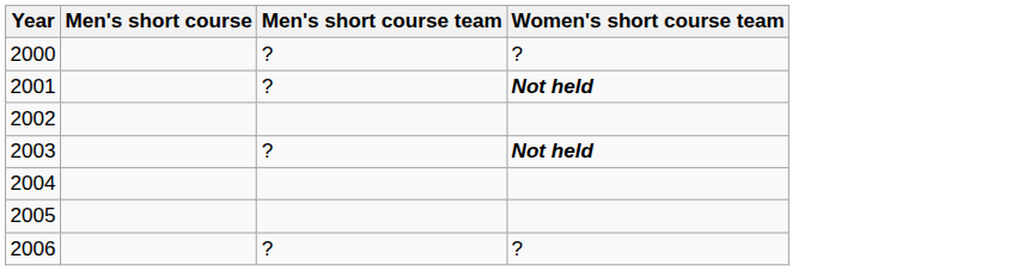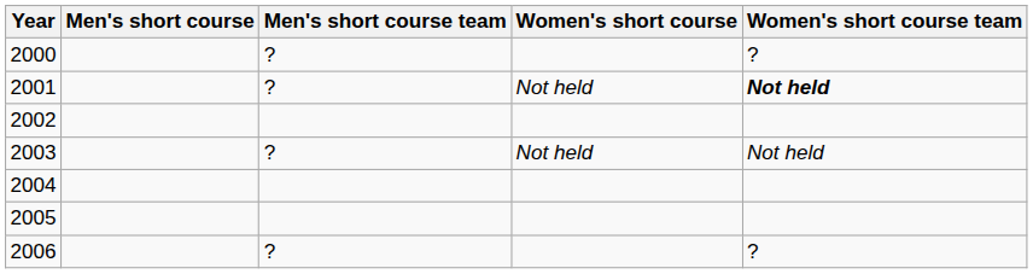+ column: Women's short course | Not held | Not held
2003 | Women's short course team: bold -> normal
